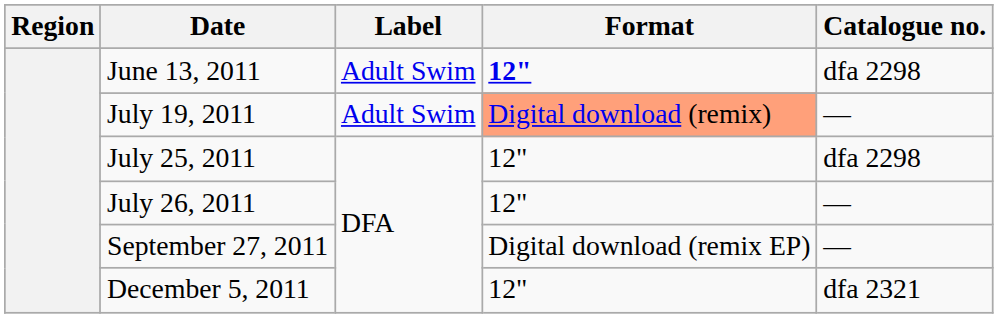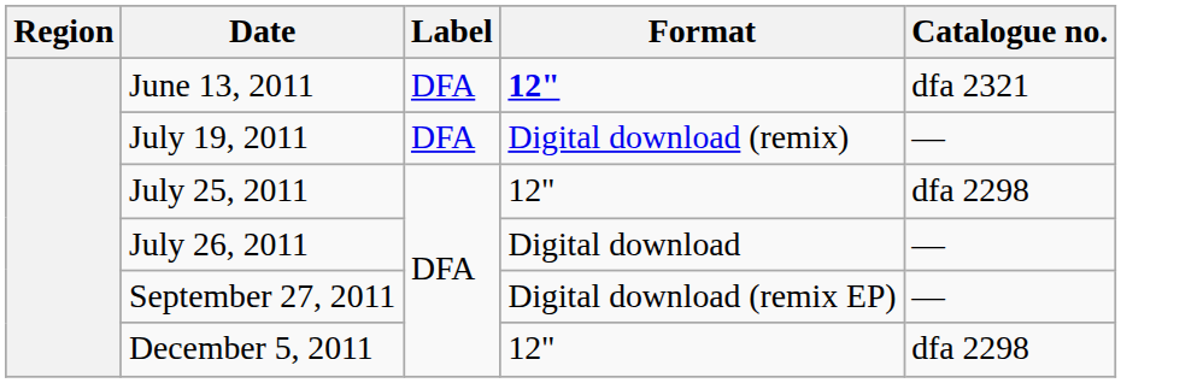June 13, 2011 | Label: Adult Swim -> DFA
June 13, 2011 | Catalogue no.: dfa 2298 -> dfa 2321
July 19, 2011 | Label: Adult Swim -> DFA
July 19, 2011 | Format: lightsalmon background -> no background
July 26, 2011 | Format: 12" -> Digital download
December 5, 2011 | Catalogue no.: dfa 2321 -> dfa 2298
